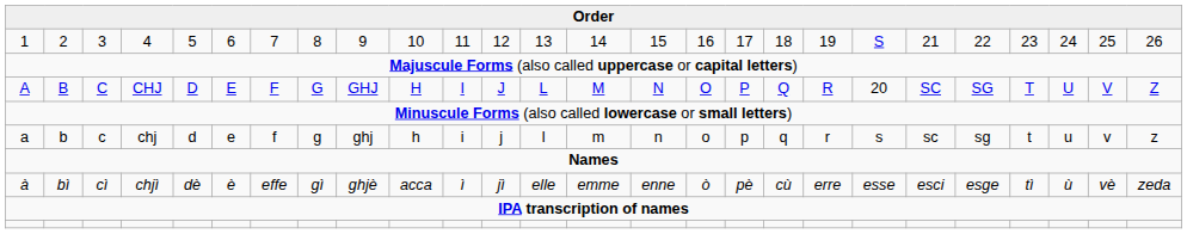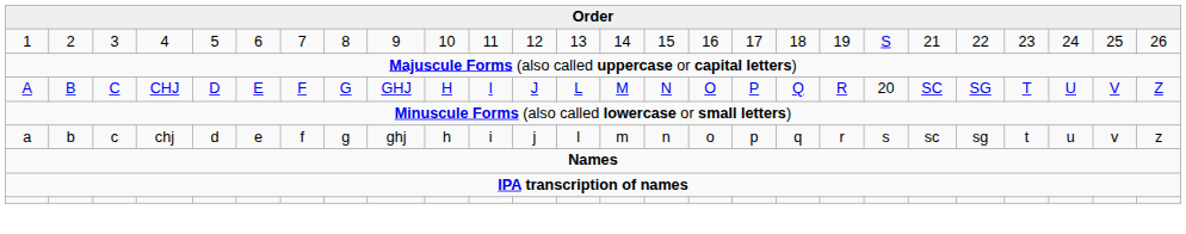- row: à | bì | cì | chjì | dè | è | effe | gì | ghjè | acca | ì | jì | elle | emme | enne | ò | pè | cù | erre | esse | esci | esge | tì | ù | vè | zeda
